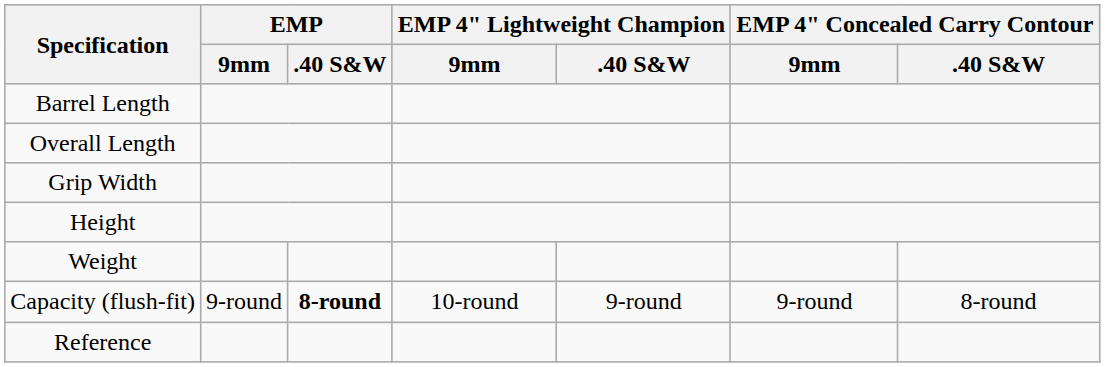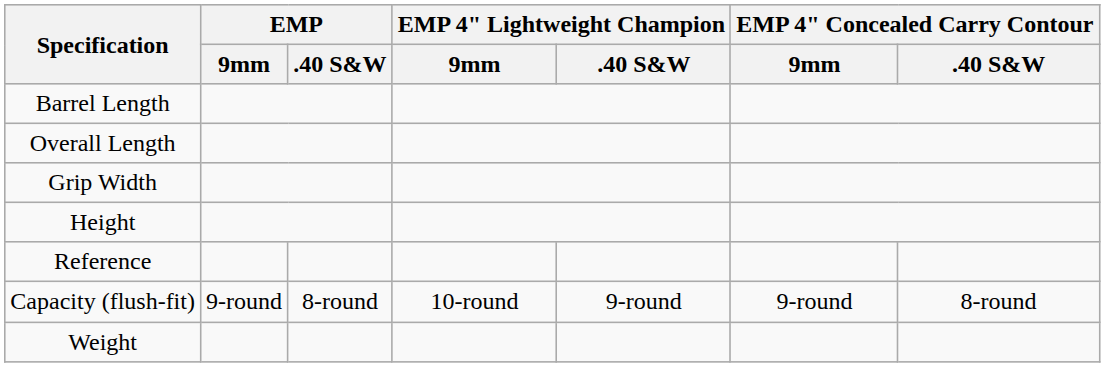rows swapped: Weight <-> Reference
Capacity (flush-fit) | EMP / .40 S&W: bold -> normal
